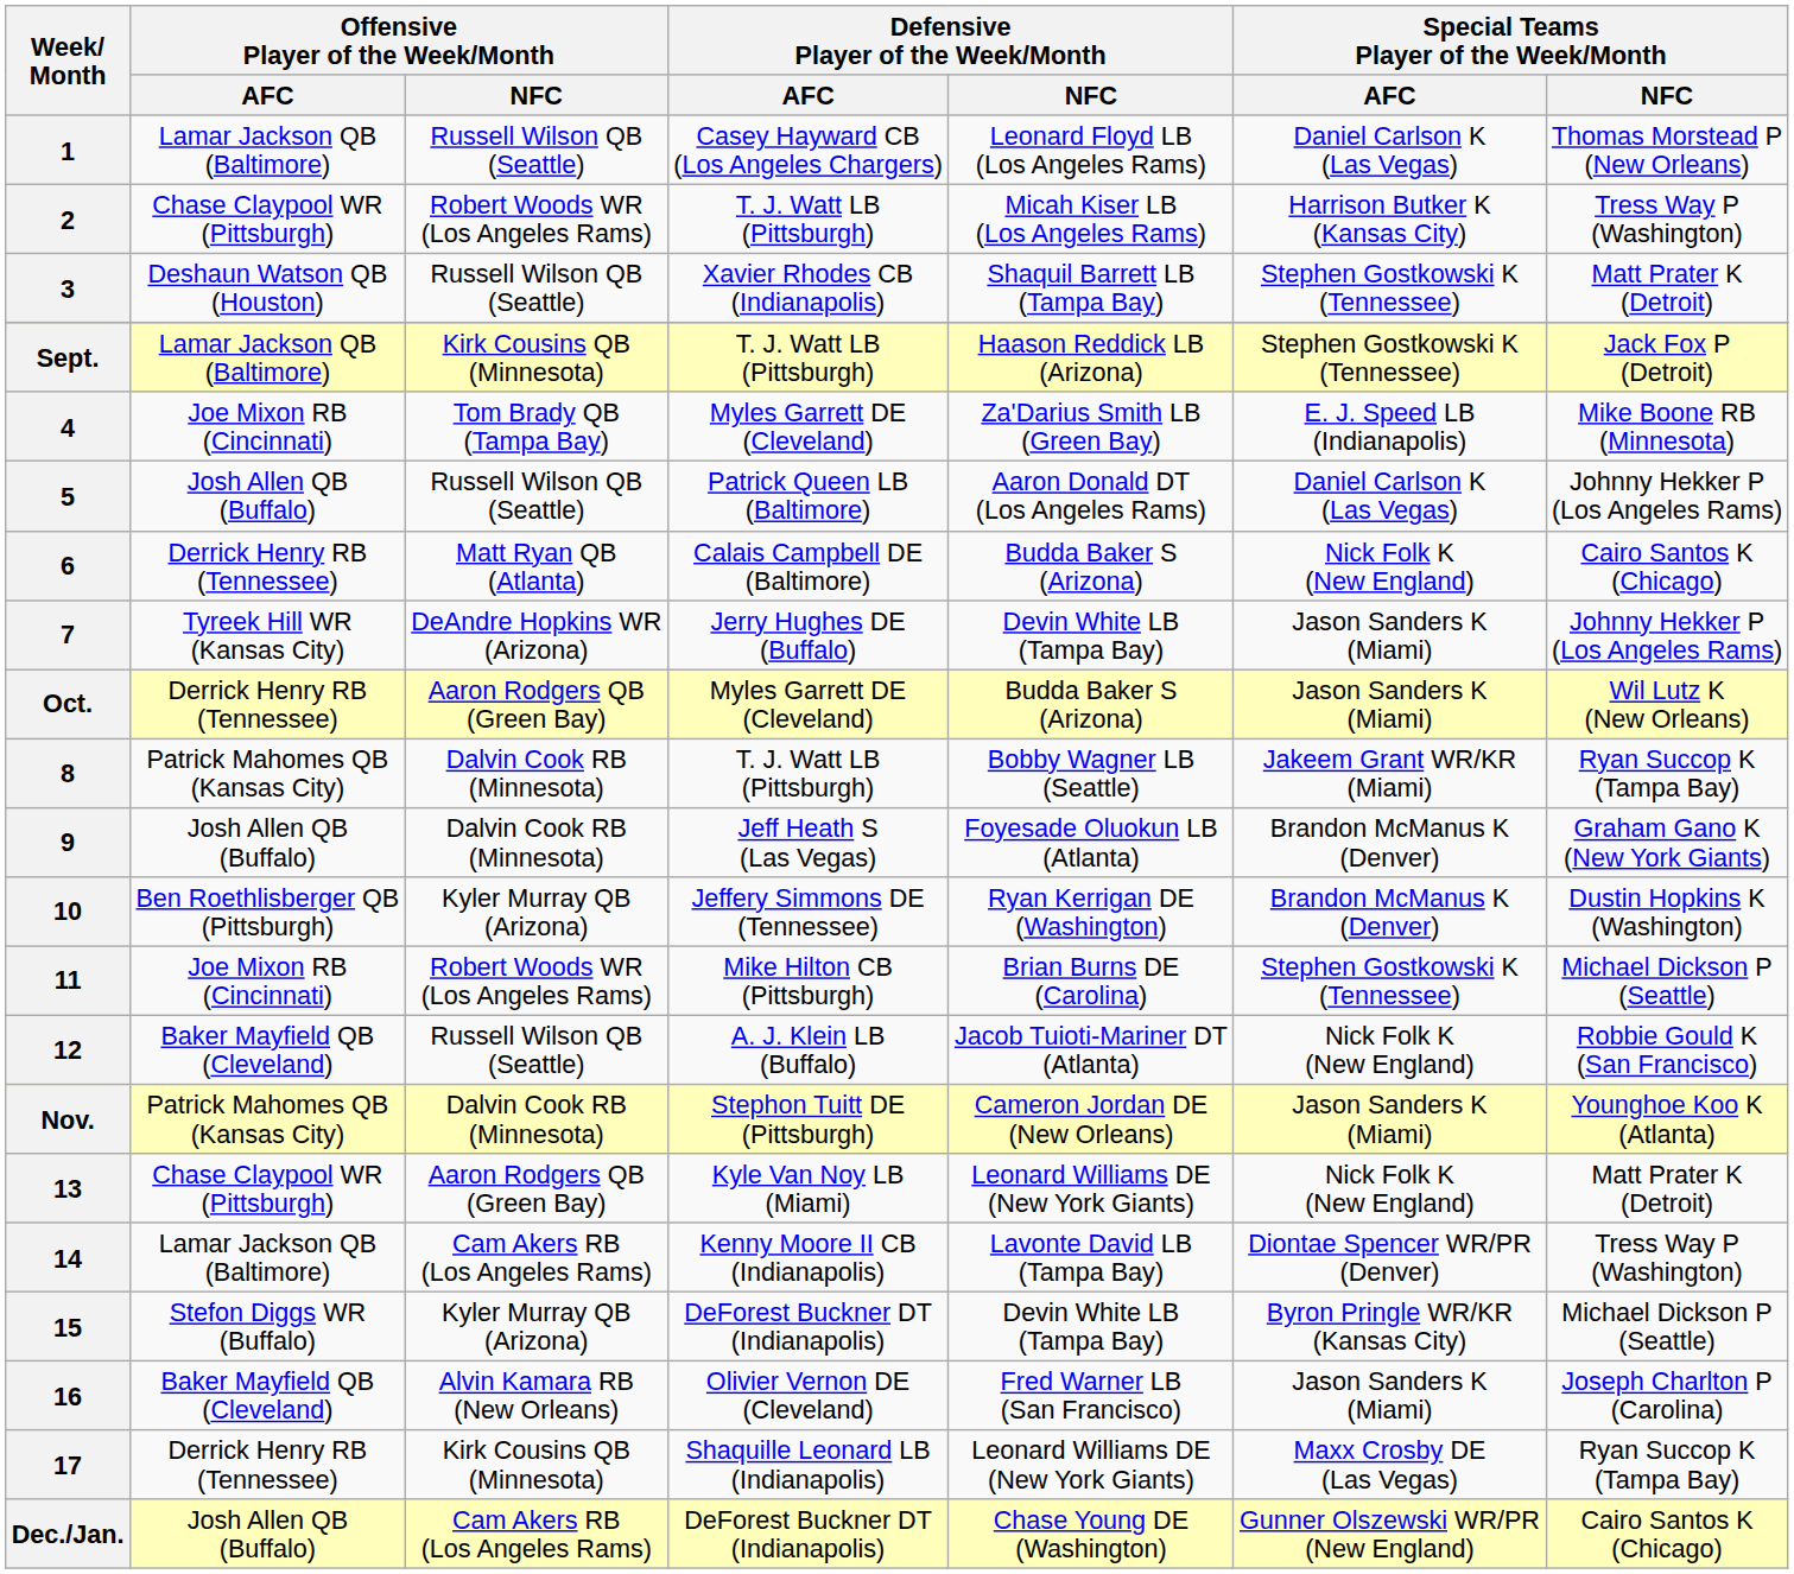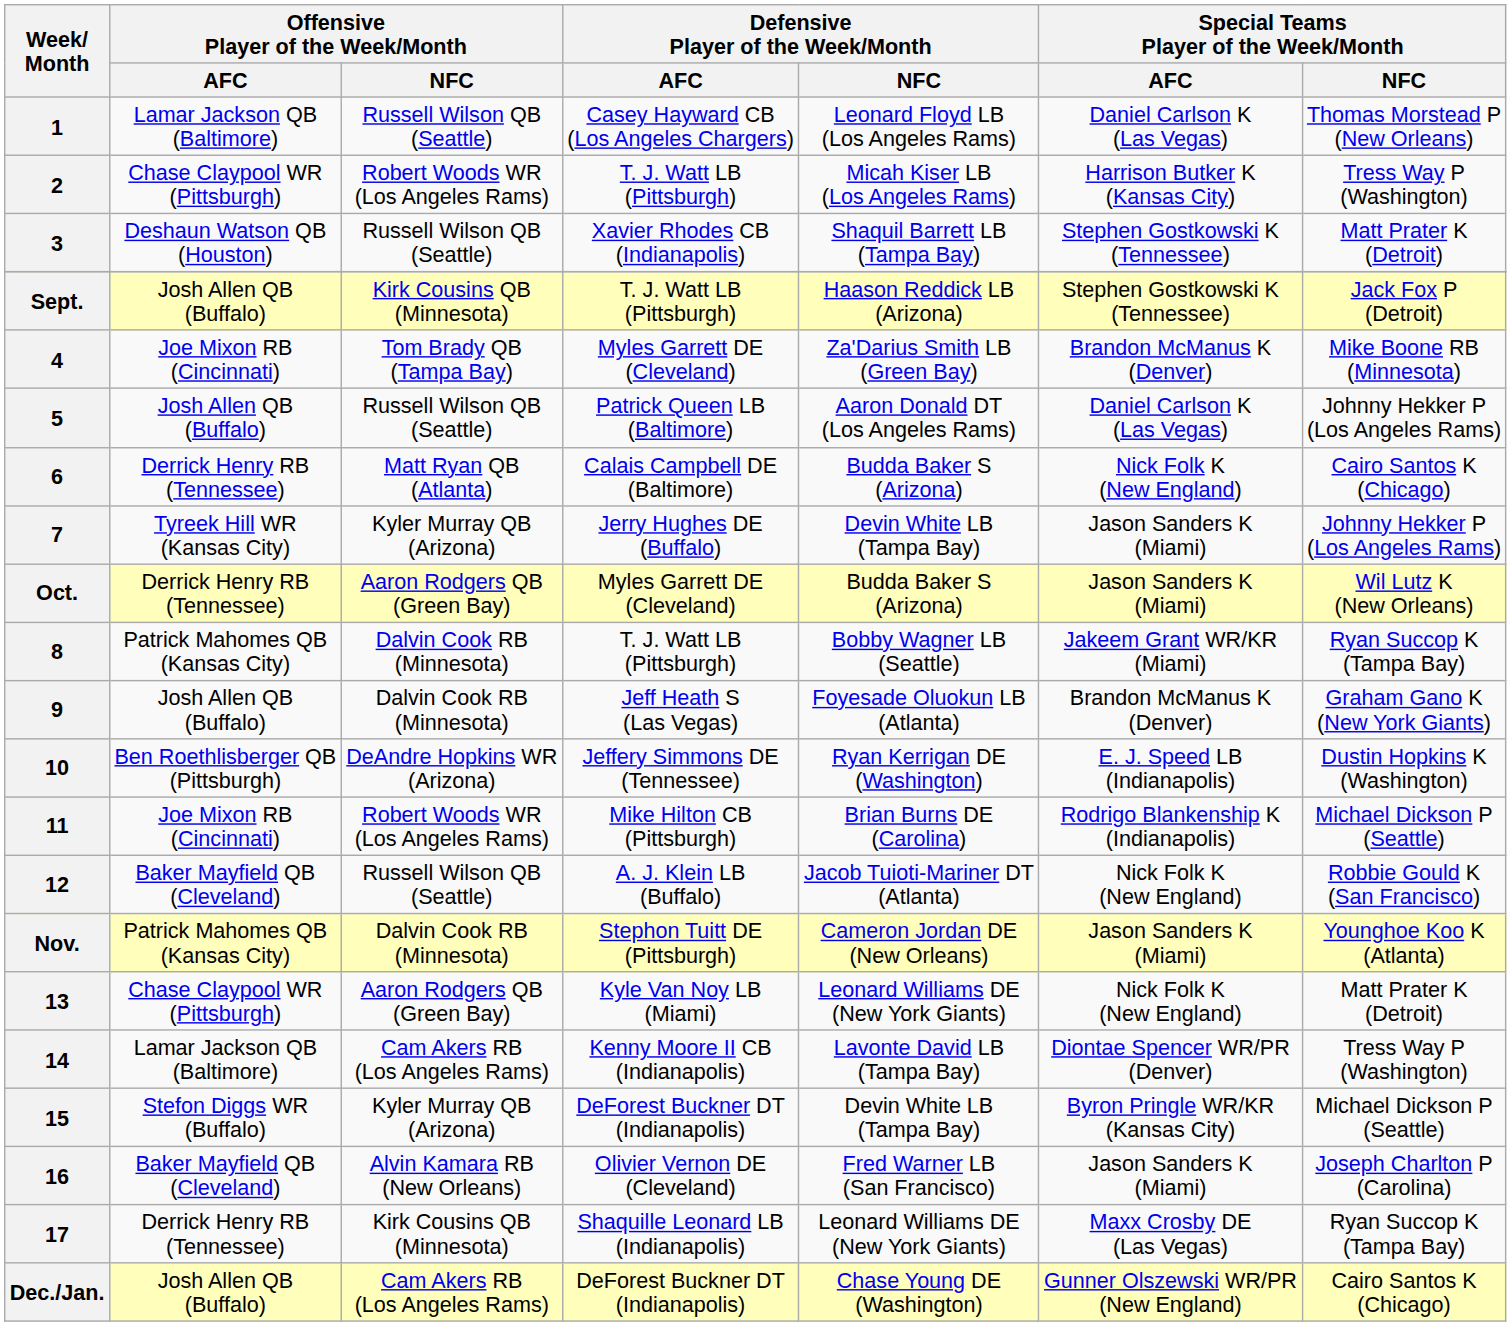Sept. | Offensive Player of the Week/Month / AFC: Lamar Jackson QB (Baltimore) -> Josh Allen QB (Buffalo)
4 | Special Teams Player of the Week/Month / AFC: E. J. Speed LB (Indianapolis) -> Brandon McManus K (Denver)
7 | Offensive Player of the Week/Month / NFC: DeAndre Hopkins WR (Arizona) -> Kyler Murray QB (Arizona)
10 | Offensive Player of the Week/Month / NFC: Kyler Murray QB (Arizona) -> DeAndre Hopkins WR (Arizona)
10 | Special Teams Player of the Week/Month / AFC: Brandon McManus K (Denver) -> E. J. Speed LB (Indianapolis)
11 | Special Teams Player of the Week/Month / AFC: Stephen Gostkowski K (Tennessee) -> Rodrigo Blankenship K (Indianapolis)
